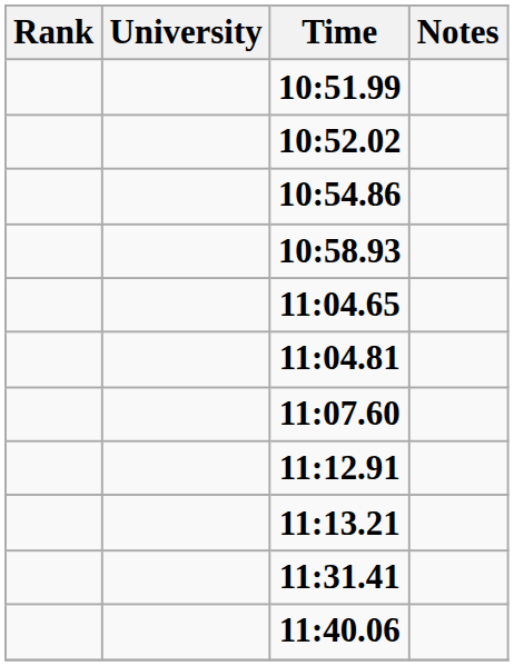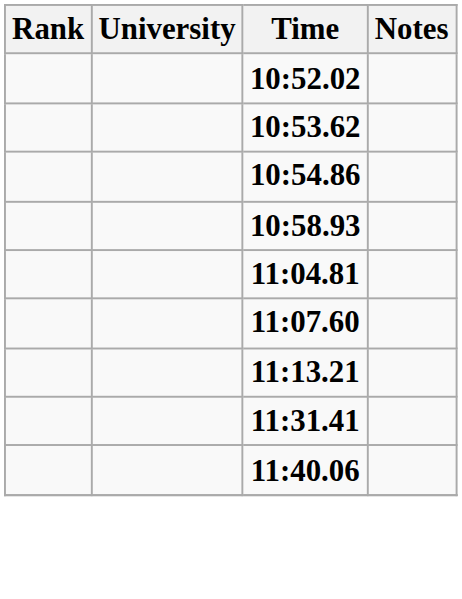- row: 10:51.99
+ row: 10:53.62
- row: 11:04.65
- row: 11:12.91
